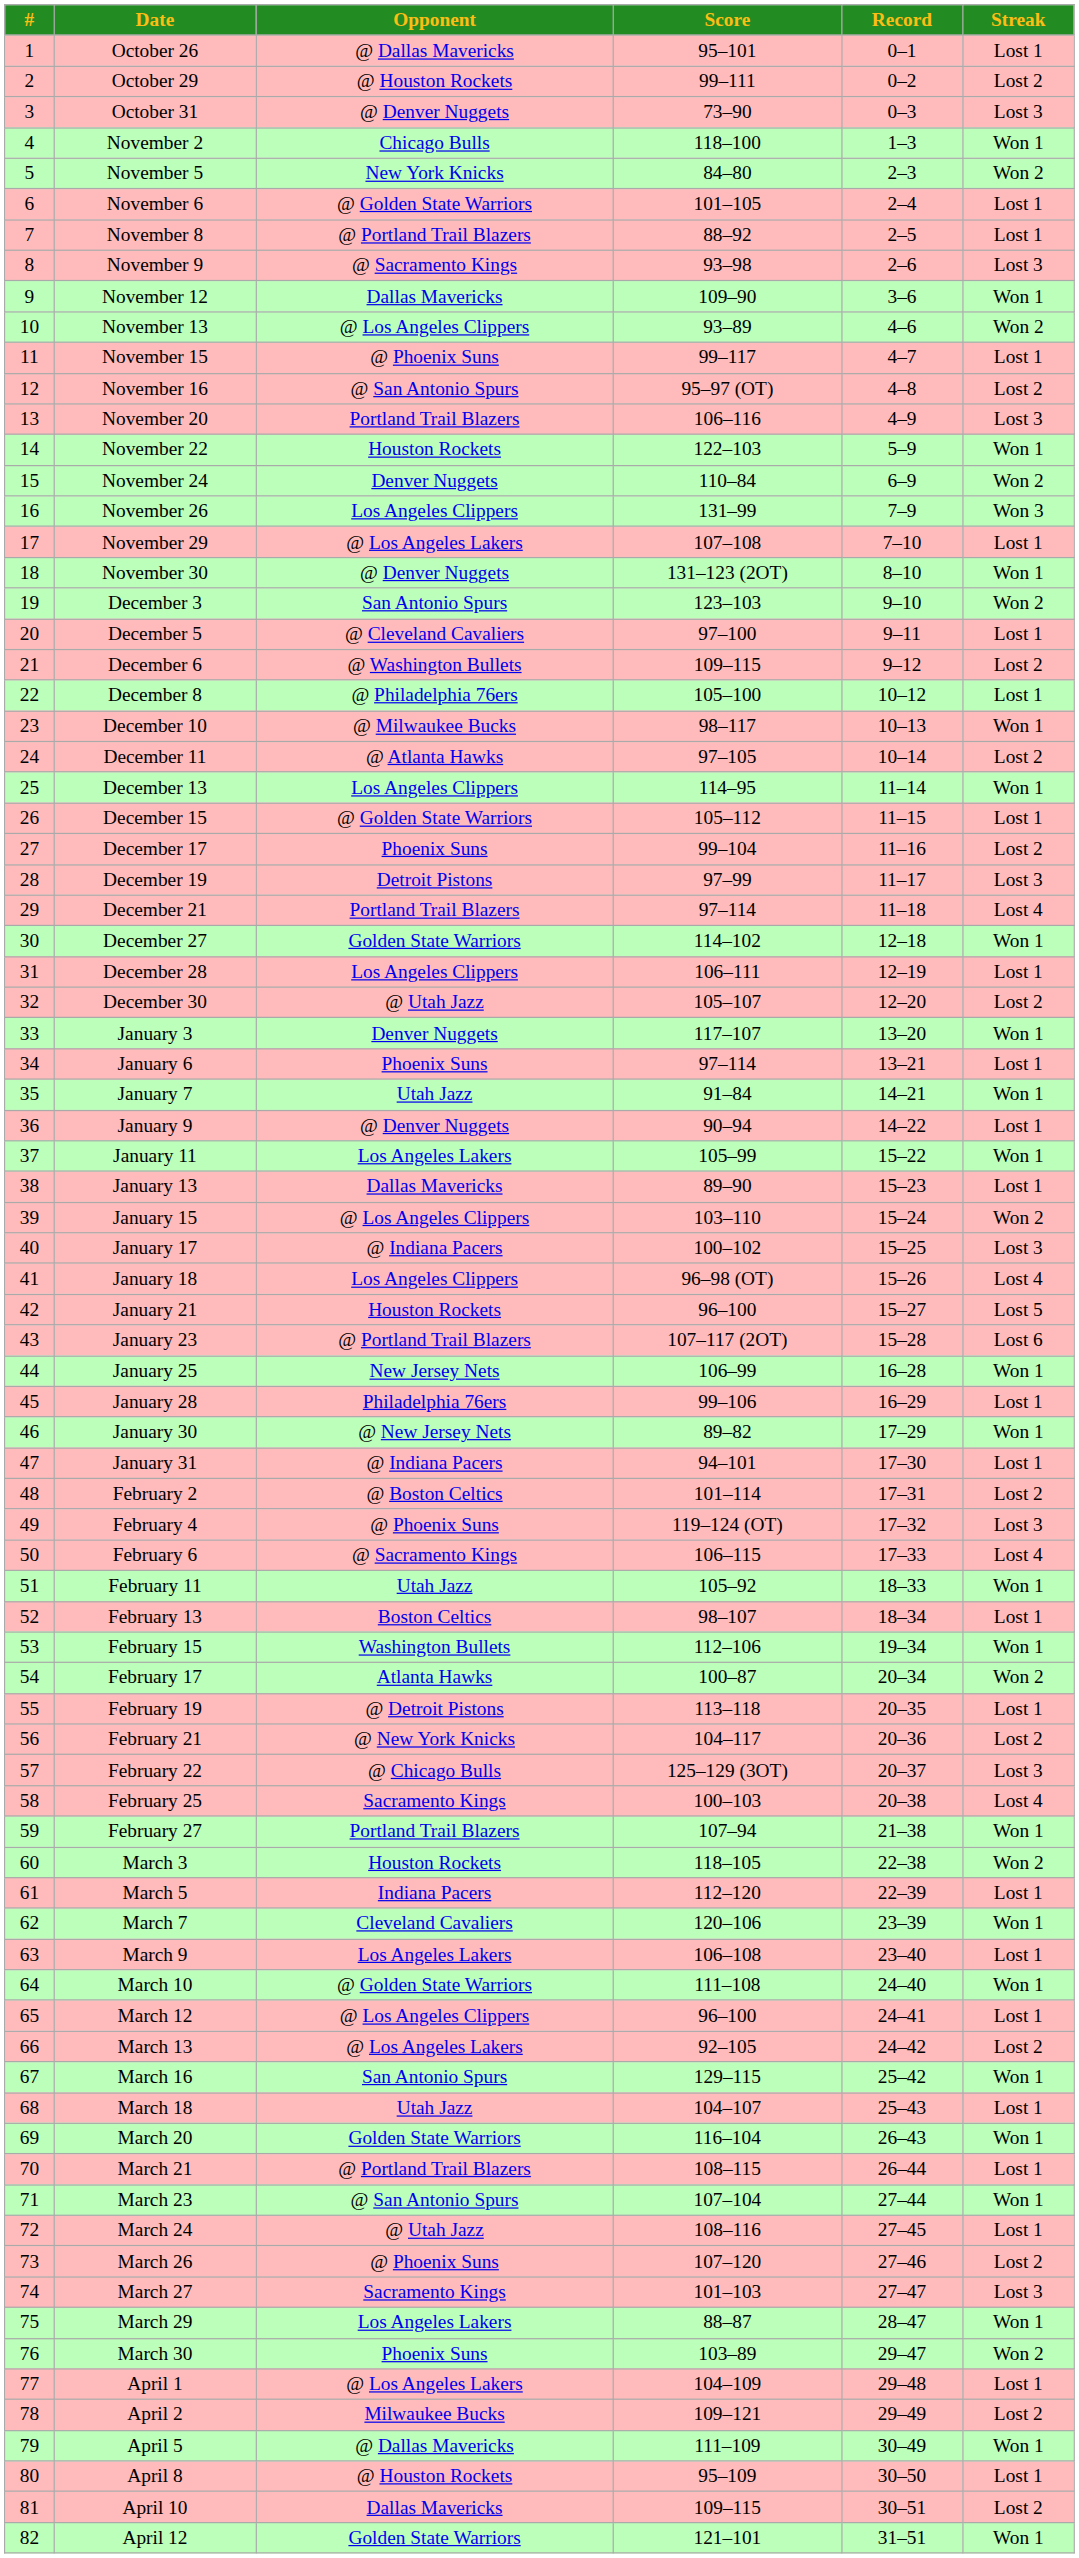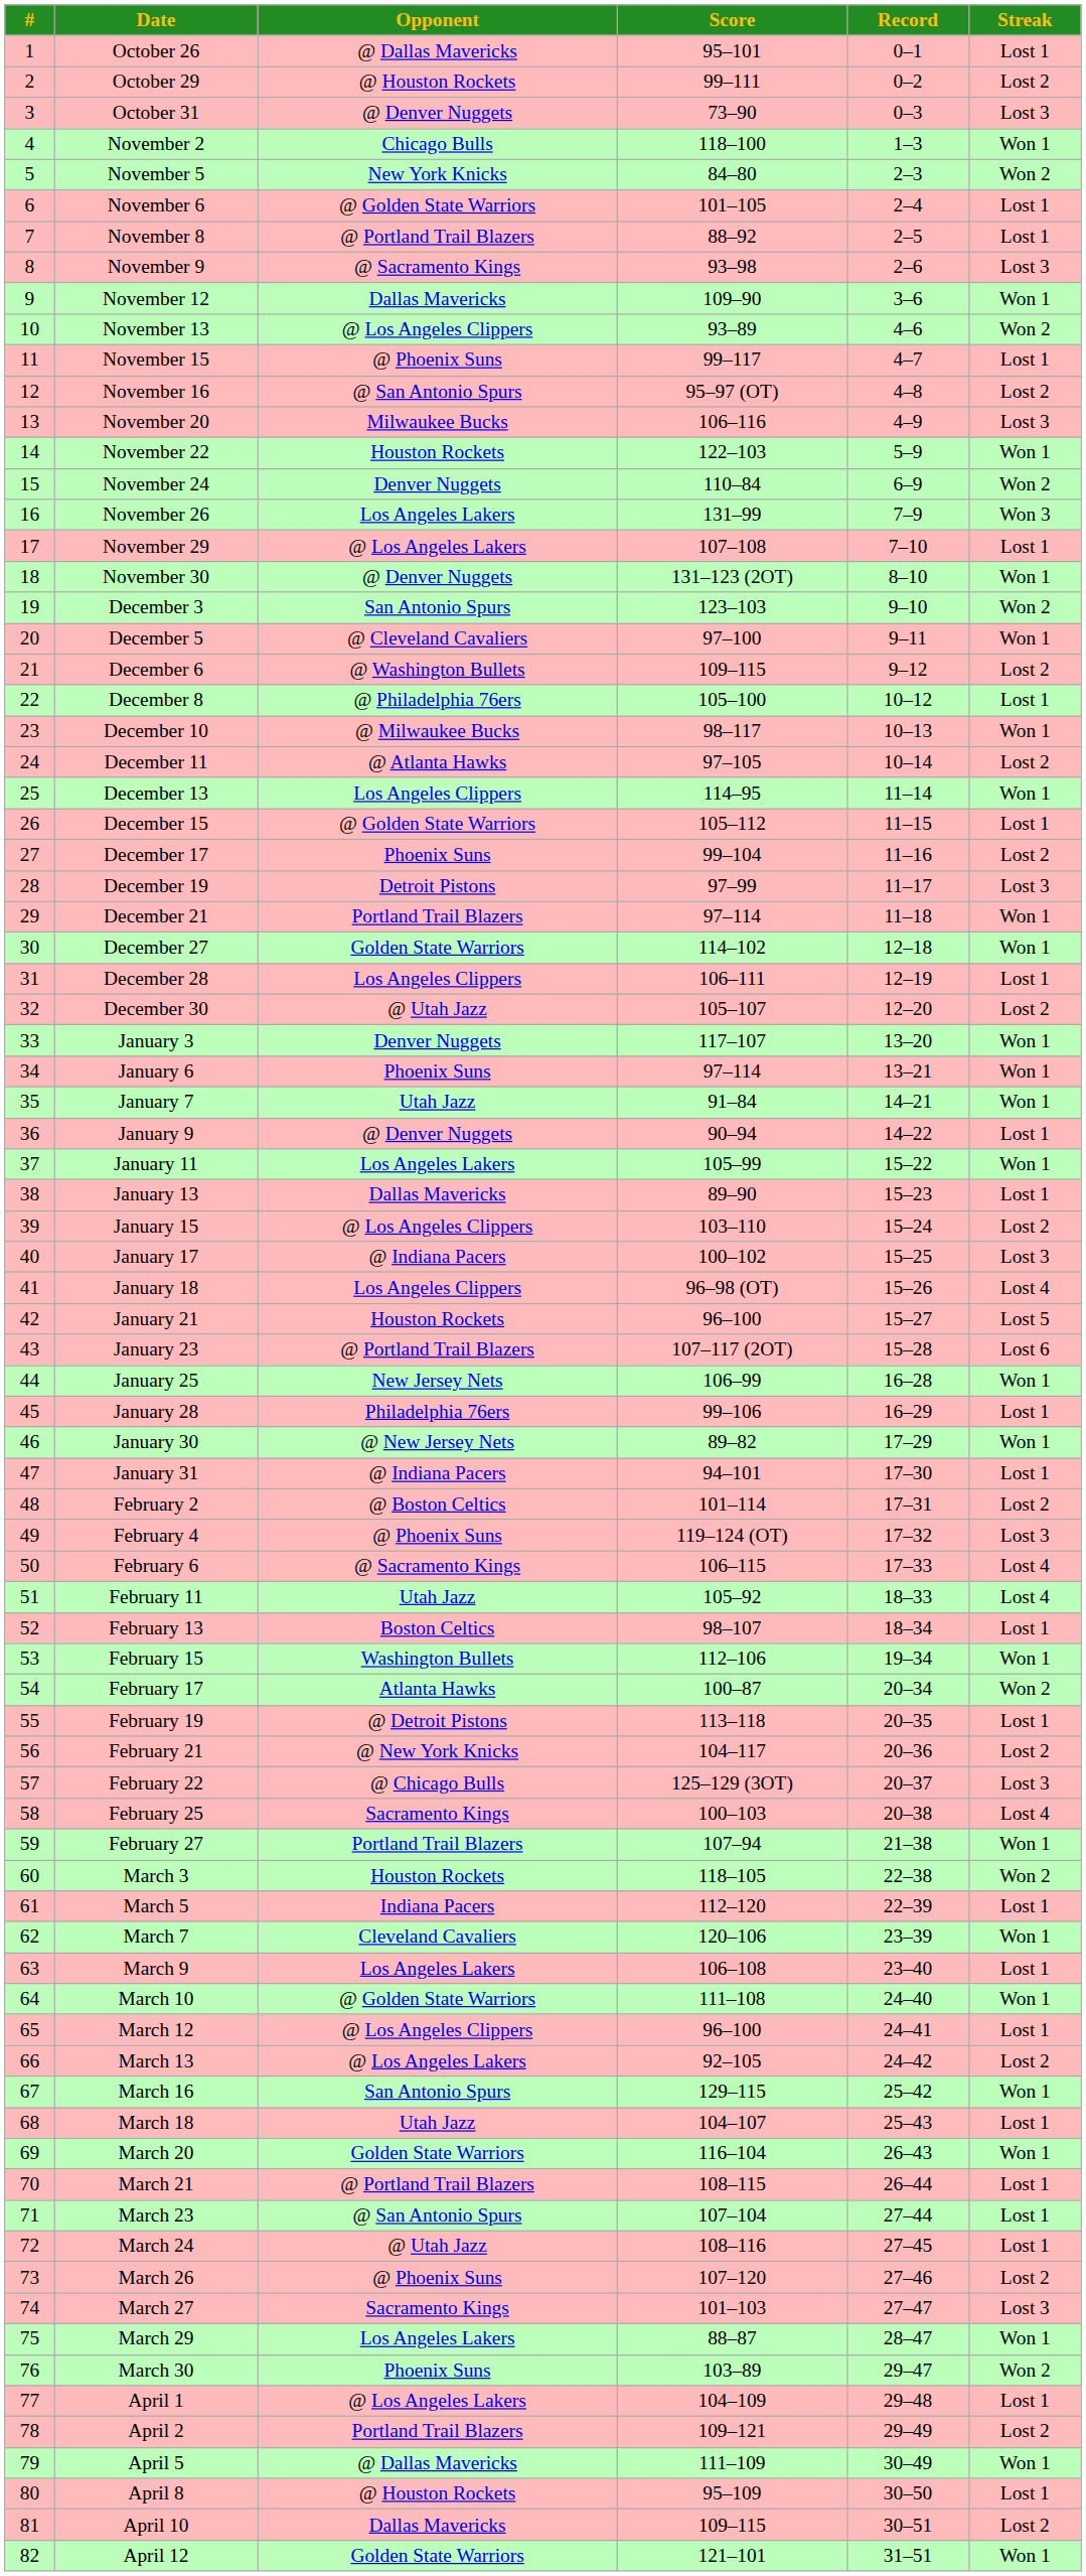November 20 | Opponent: Portland Trail Blazers -> Milwaukee Bucks
November 26 | Opponent: Los Angeles Clippers -> Los Angeles Lakers
December 5 | Streak: Lost 1 -> Won 1
December 21 | Streak: Lost 4 -> Won 1
January 6 | Streak: Lost 1 -> Won 1
January 15 | Streak: Won 2 -> Lost 2
February 11 | Streak: Won 1 -> Lost 4
March 23 | Streak: Won 1 -> Lost 1
April 2 | Opponent: Milwaukee Bucks -> Portland Trail Blazers
